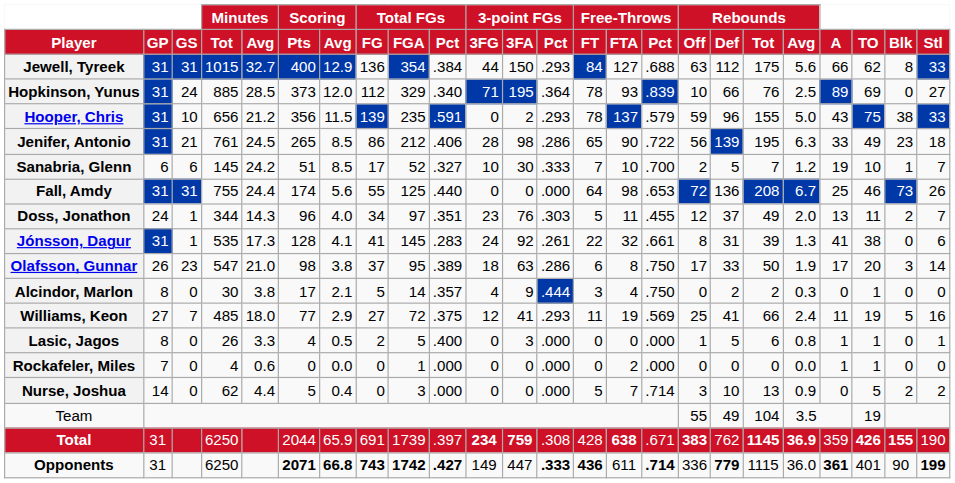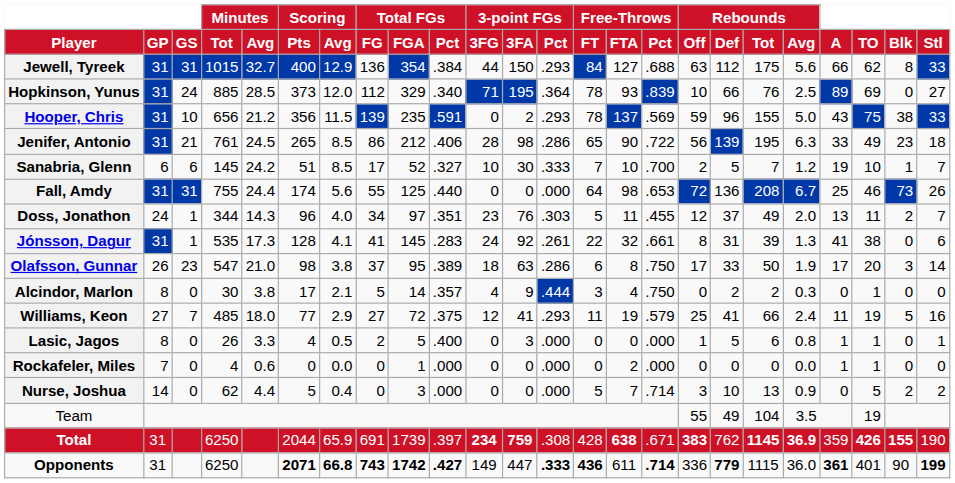Hooper, Chris | Free-Throws / Pct: .579 -> .569
Williams, Keon | Free-Throws / Pct: .569 -> .579
